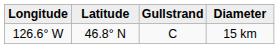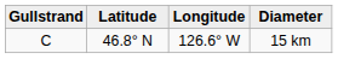columns swapped: Gullstrand <-> Longitude
